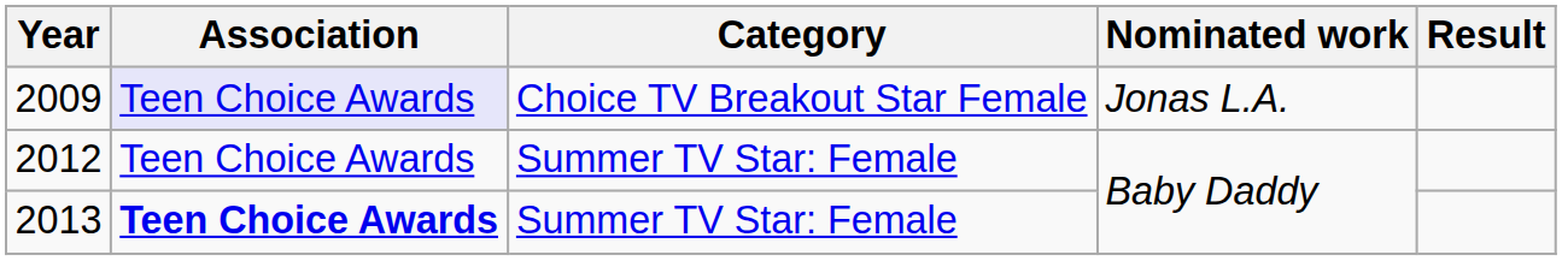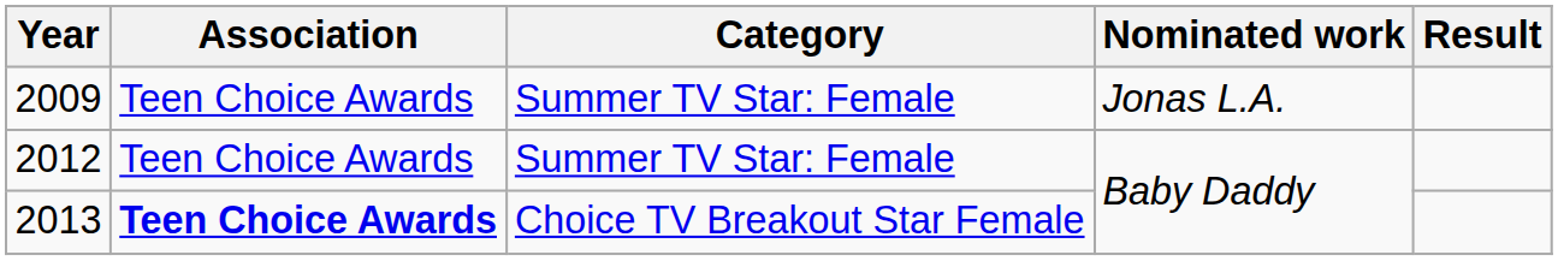2009 | Association: lavender background -> no background
2009 | Category: Choice TV Breakout Star Female -> Summer TV Star: Female
2013 | Category: Summer TV Star: Female -> Choice TV Breakout Star Female
